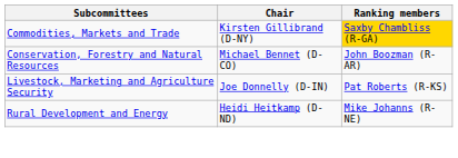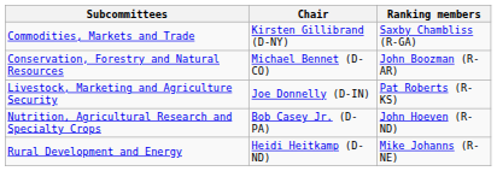Commodities, Markets and Trade | Ranking members: gold background -> no background
+ row: Nutrition, Agricultural Research and Specialty Crops | Bob Casey Jr. (D-PA) | John Hoeven (R-ND)
